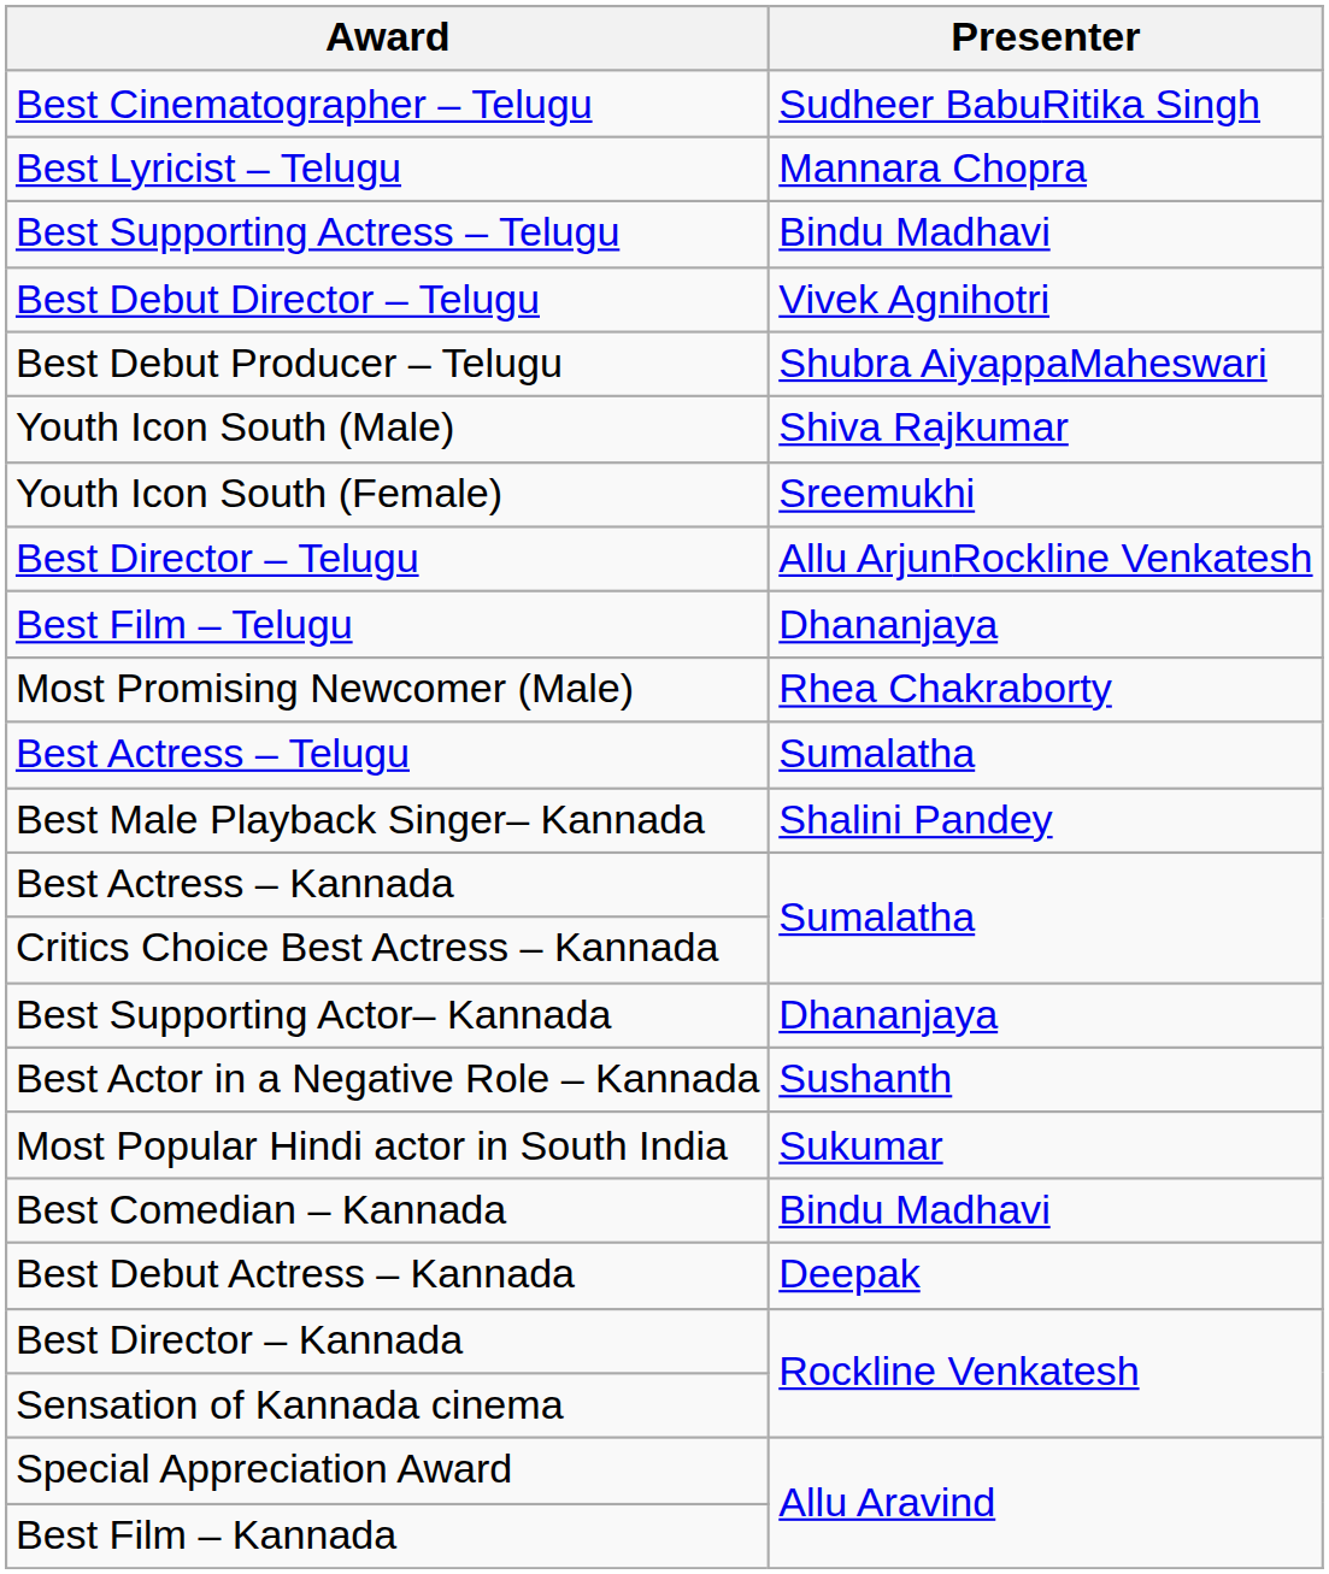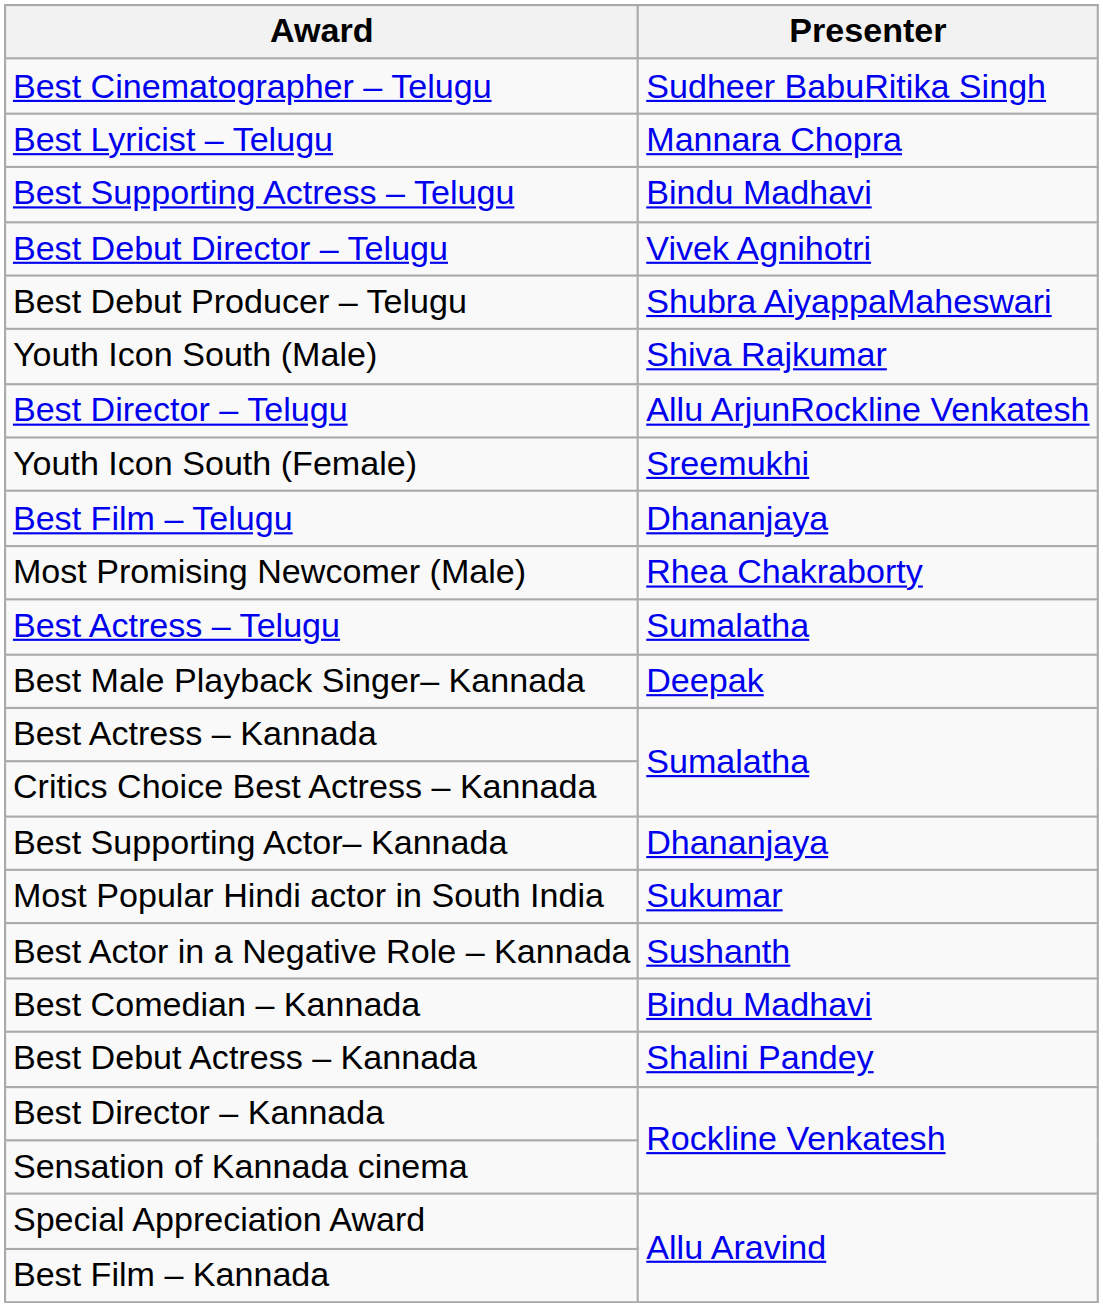rows swapped: Youth Icon South (Female) <-> Best Director – Telugu
Best Male Playback Singer– Kannada | Presenter: Shalini Pandey -> Deepak
rows swapped: Best Actor in a Negative Role – Kannada <-> Most Popular Hindi actor in South India
Best Debut Actress – Kannada | Presenter: Deepak -> Shalini Pandey
